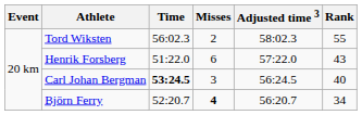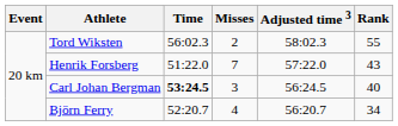Henrik Forsberg | Misses: 6 -> 7
Björn Ferry | Misses: bold -> normal
